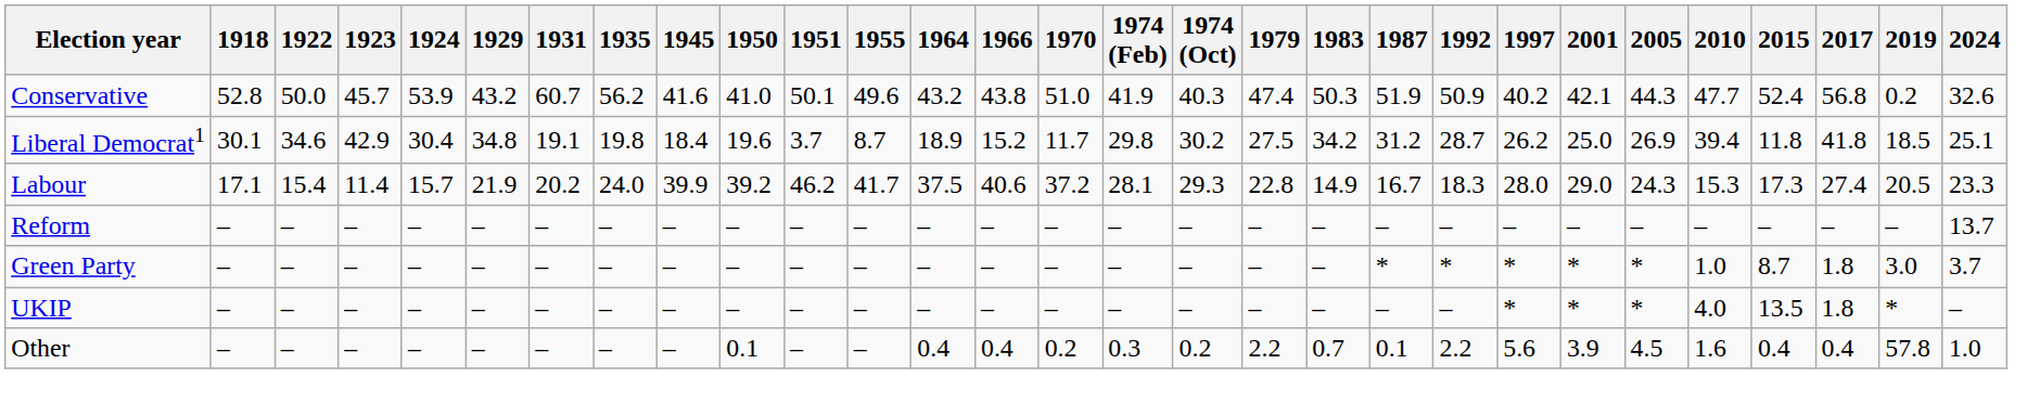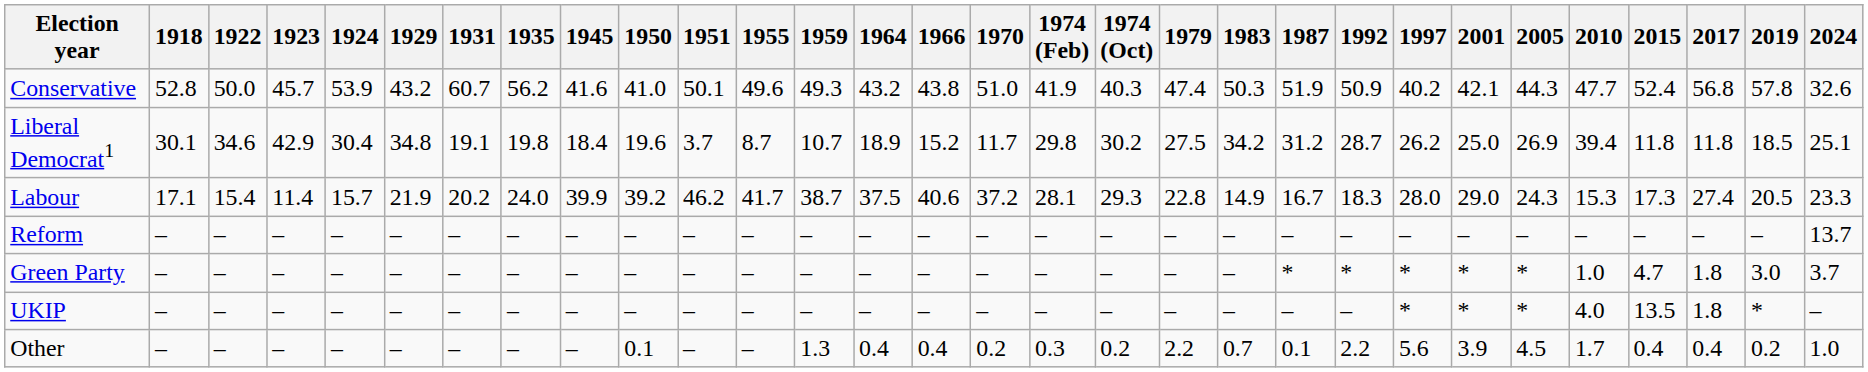+ column: 1959 | 49.3 | 10.7 | 38.7 | – | – | – | 1.3
Conservative | 2019: 0.2 -> 57.8
Liberal Democrat1 | 2017: 41.8 -> 11.8
Green Party | 2015: 8.7 -> 4.7
Other | 2010: 1.6 -> 1.7
Other | 2019: 57.8 -> 0.2
